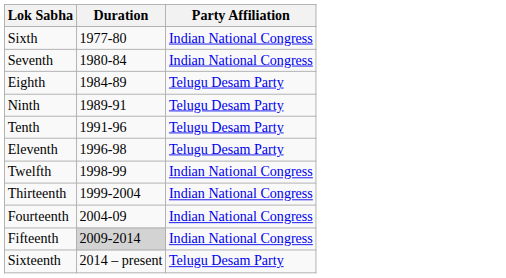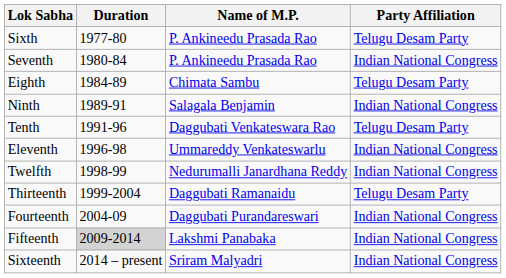+ column: Name of M.P. | P. Ankineedu Prasada Rao | P. Ankineedu Prasada Rao | Chimata Sambu | Salagala Benjamin | Daggubati Venkateswara Rao | Ummareddy Venkateswarlu | Nedurumalli Janardhana Reddy | Daggubati Ramanaidu | Daggubati Purandareswari | Lakshmi Panabaka | Sriram Malyadri
Sixth | Party Affiliation: Indian National Congress -> Telugu Desam Party
Ninth | Party Affiliation: Telugu Desam Party -> Indian National Congress
Eleventh | Party Affiliation: Telugu Desam Party -> Indian National Congress
Thirteenth | Party Affiliation: Indian National Congress -> Telugu Desam Party
Sixteenth | Party Affiliation: Telugu Desam Party -> Indian National Congress
